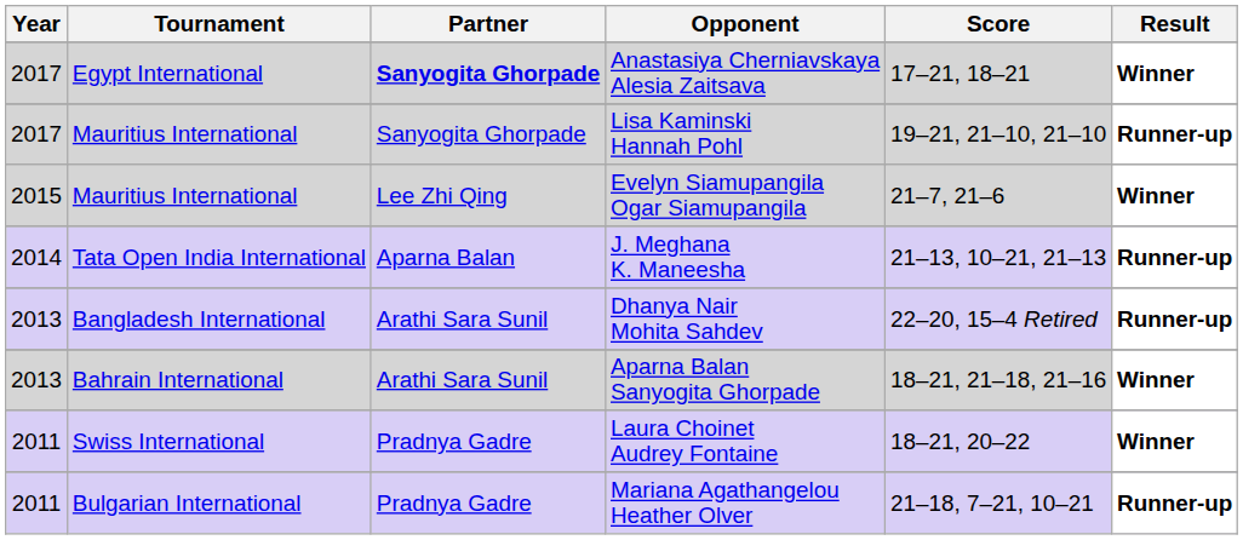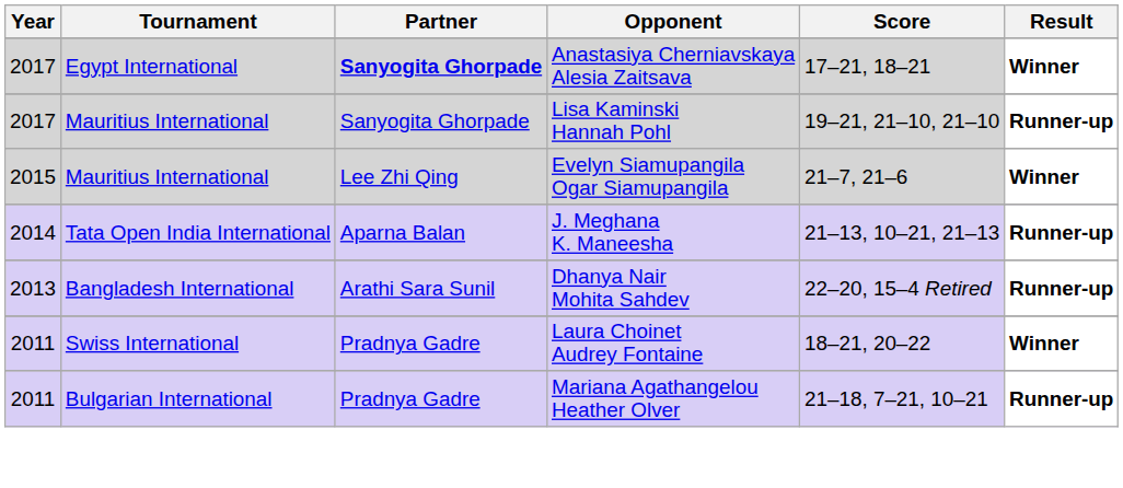- row: 2013 | Bahrain International | Arathi Sara Sunil | Aparna Balan Sanyogita Ghorpade | 18–21, 21–18, 21–16 | Winner
